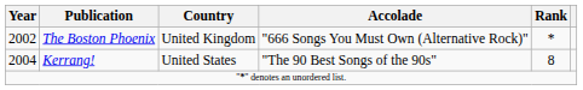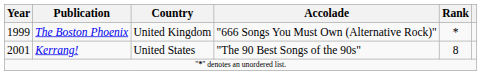The Boston Phoenix | Year: 2002 -> 1999
Kerrang! | Year: 2004 -> 2001
